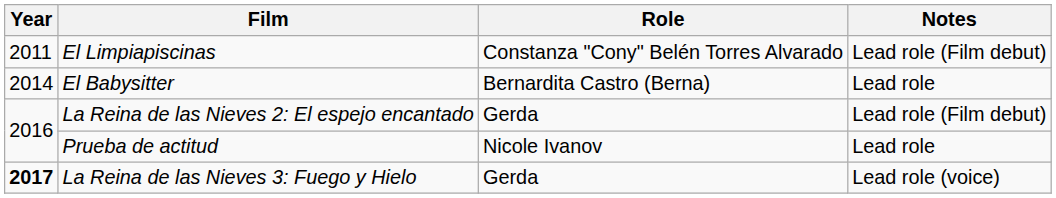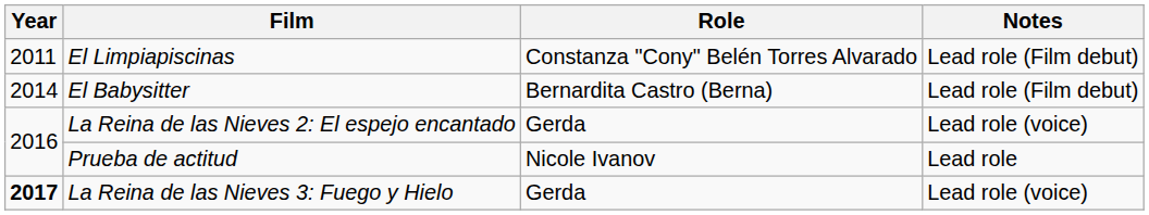El Babysitter | Notes: Lead role -> Lead role (Film debut)
La Reina de las Nieves 2: El espejo encantado | Notes: Lead role (Film debut) -> Lead role (voice)
